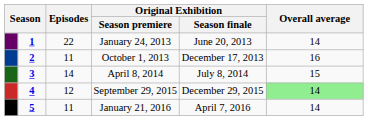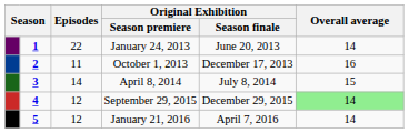January 21, 2016 | Episodes: 11 -> 12
